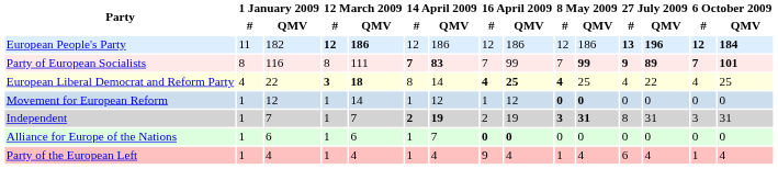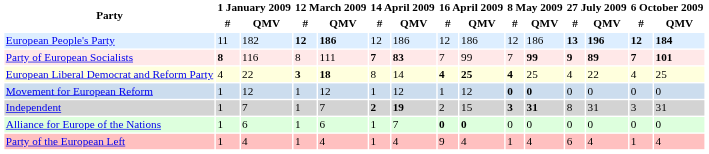Party of European Socialists | 1 January 2009 / #: normal -> bold
Movement for European Reform | 12 March 2009 / QMV: 14 -> 12
Independent | 16 April 2009 / QMV: 19 -> 15
